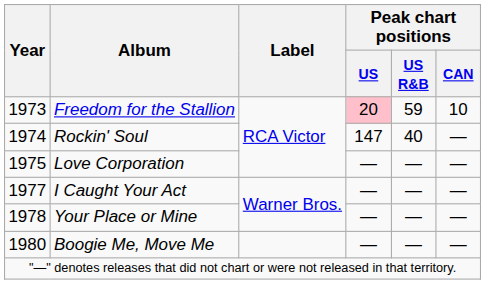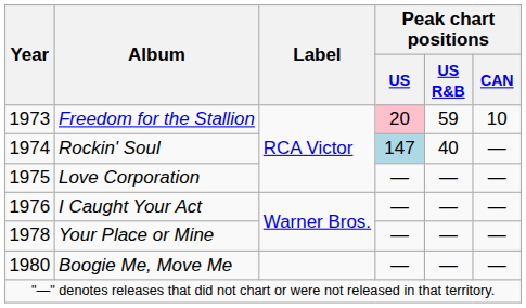Rockin' Soul | Peak chart positions / US: no background -> lightblue background
I Caught Your Act | Year: 1977 -> 1976
